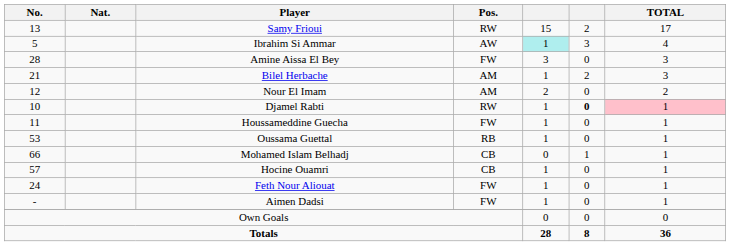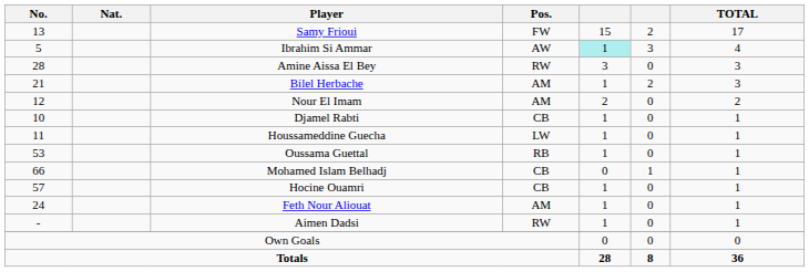Samy Frioui | Pos.: RW -> FW
Amine Aissa El Bey | Pos.: FW -> RW
Djamel Rabti | Pos.: RW -> CB
Djamel Rabti | column 6: bold -> normal
Djamel Rabti | TOTAL: pink background -> no background
Houssameddine Guecha | Pos.: FW -> LW
Feth Nour Aliouat | Pos.: FW -> AM
Aimen Dadsi | Pos.: FW -> RW
